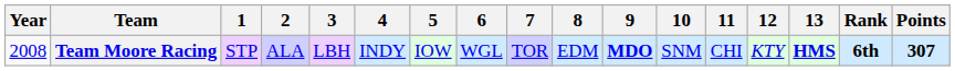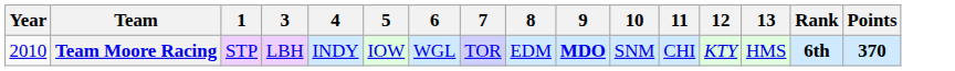- column: 2 | ALA
Team Moore Racing | Year: 2008 -> 2010
Team Moore Racing | 13: bold -> normal
Team Moore Racing | Points: 307 -> 370
